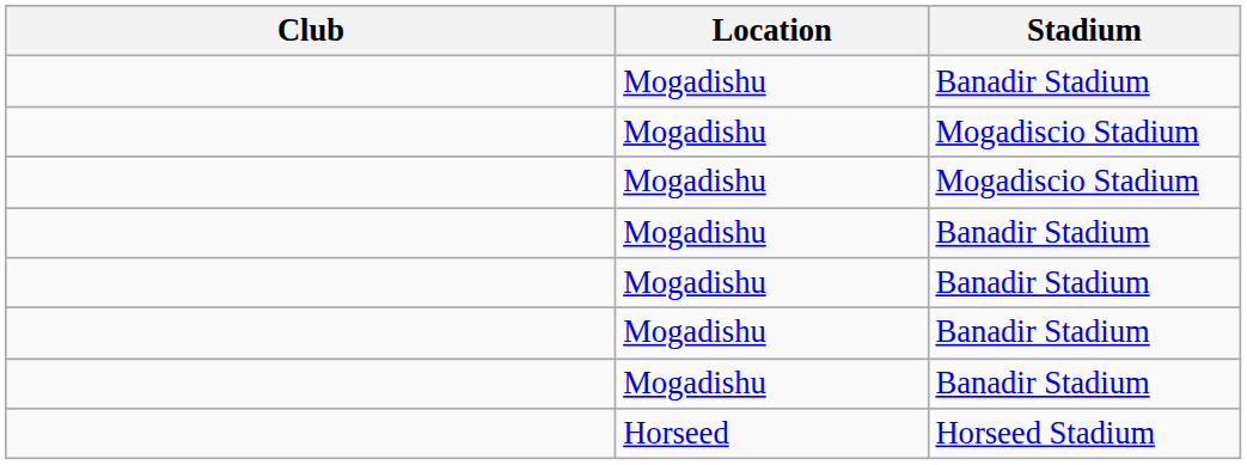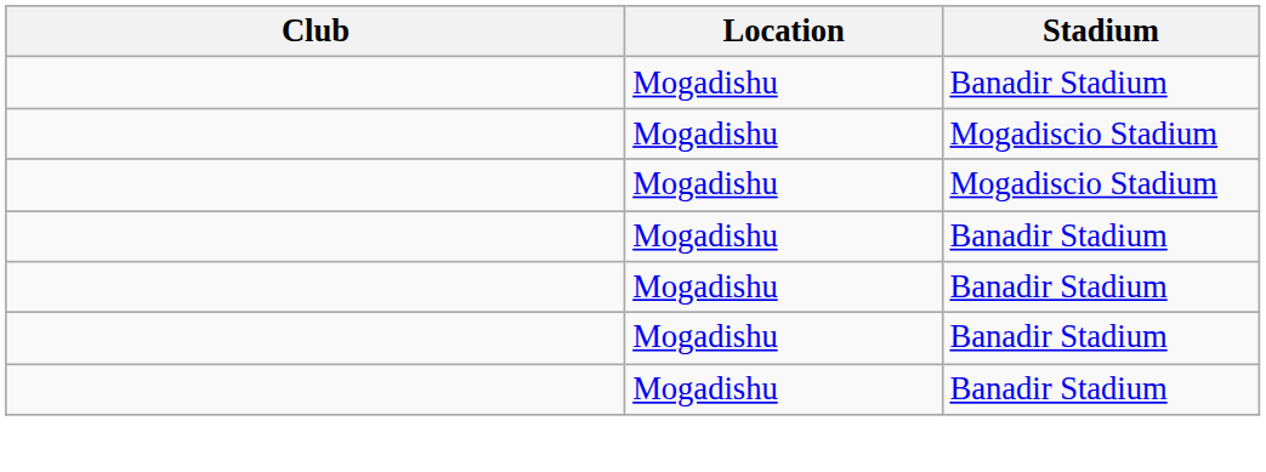- row: Horseed | Horseed Stadium
